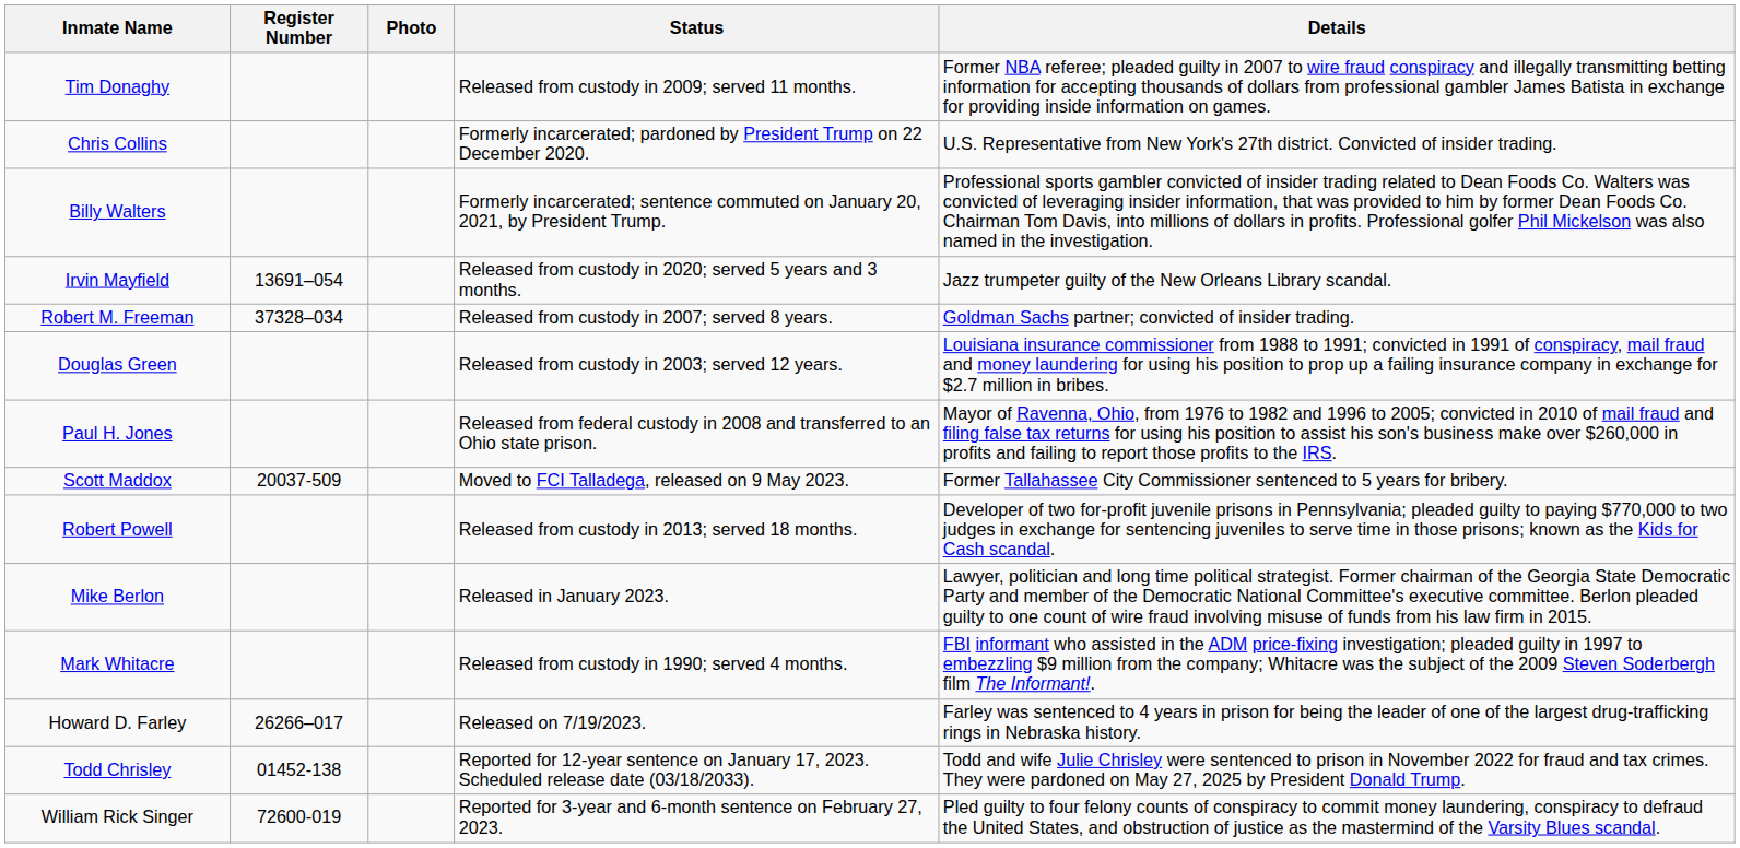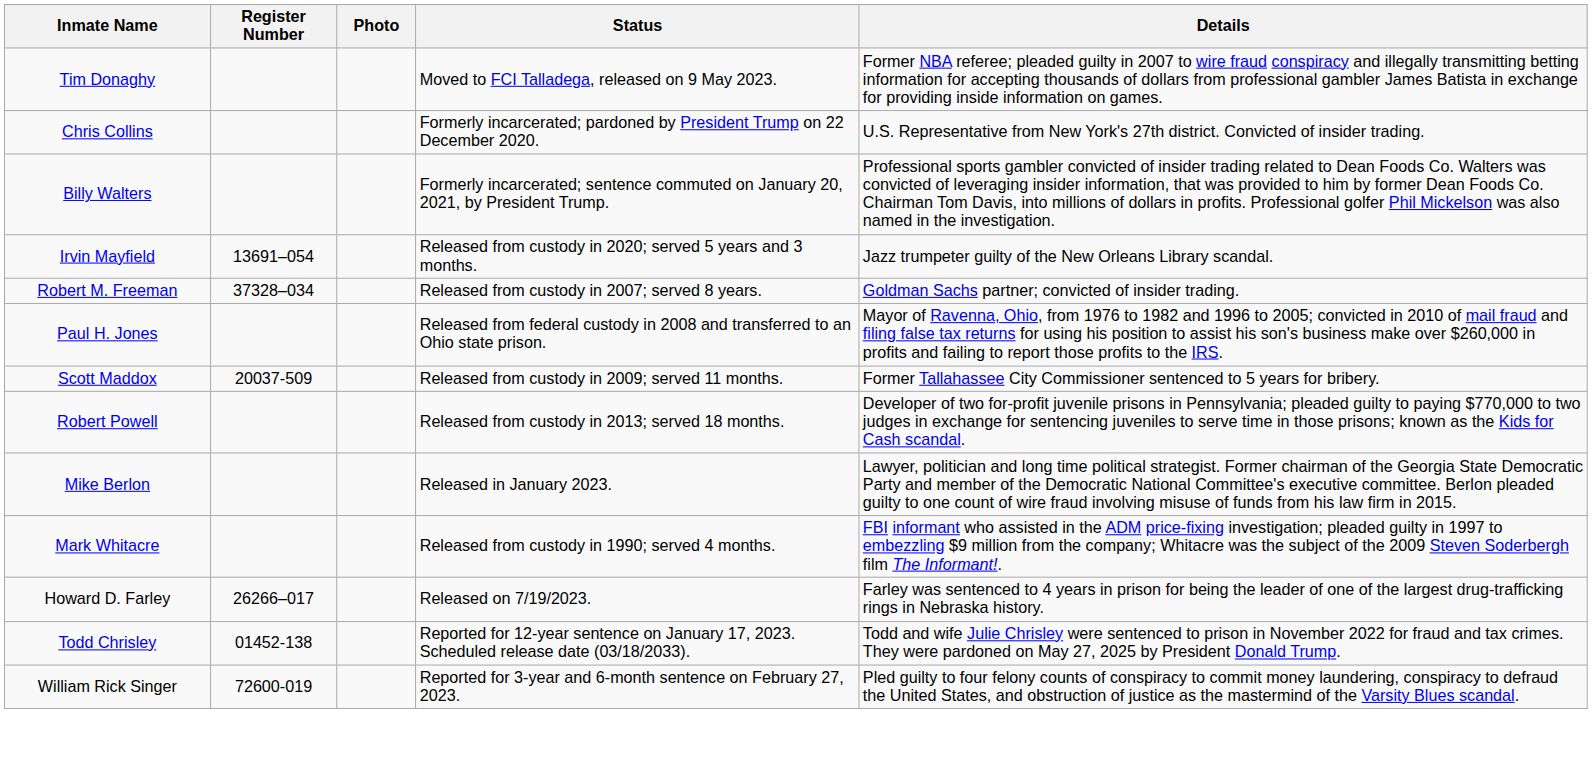Tim Donaghy | Status: Released from custody in 2009; served 11 months. -> Moved to FCI Talladega, released on 9 May 2023.
- row: Douglas Green | Released from custody in 2003; served 12 years. | Louisiana insurance commissioner from 1988 to 1991; convicted in 1991 of conspiracy, mail fraud and money laundering for using his position to prop up a failing insurance company in exchange for $2.7 million in bribes.
Scott Maddox | Status: Moved to FCI Talladega, released on 9 May 2023. -> Released from custody in 2009; served 11 months.
